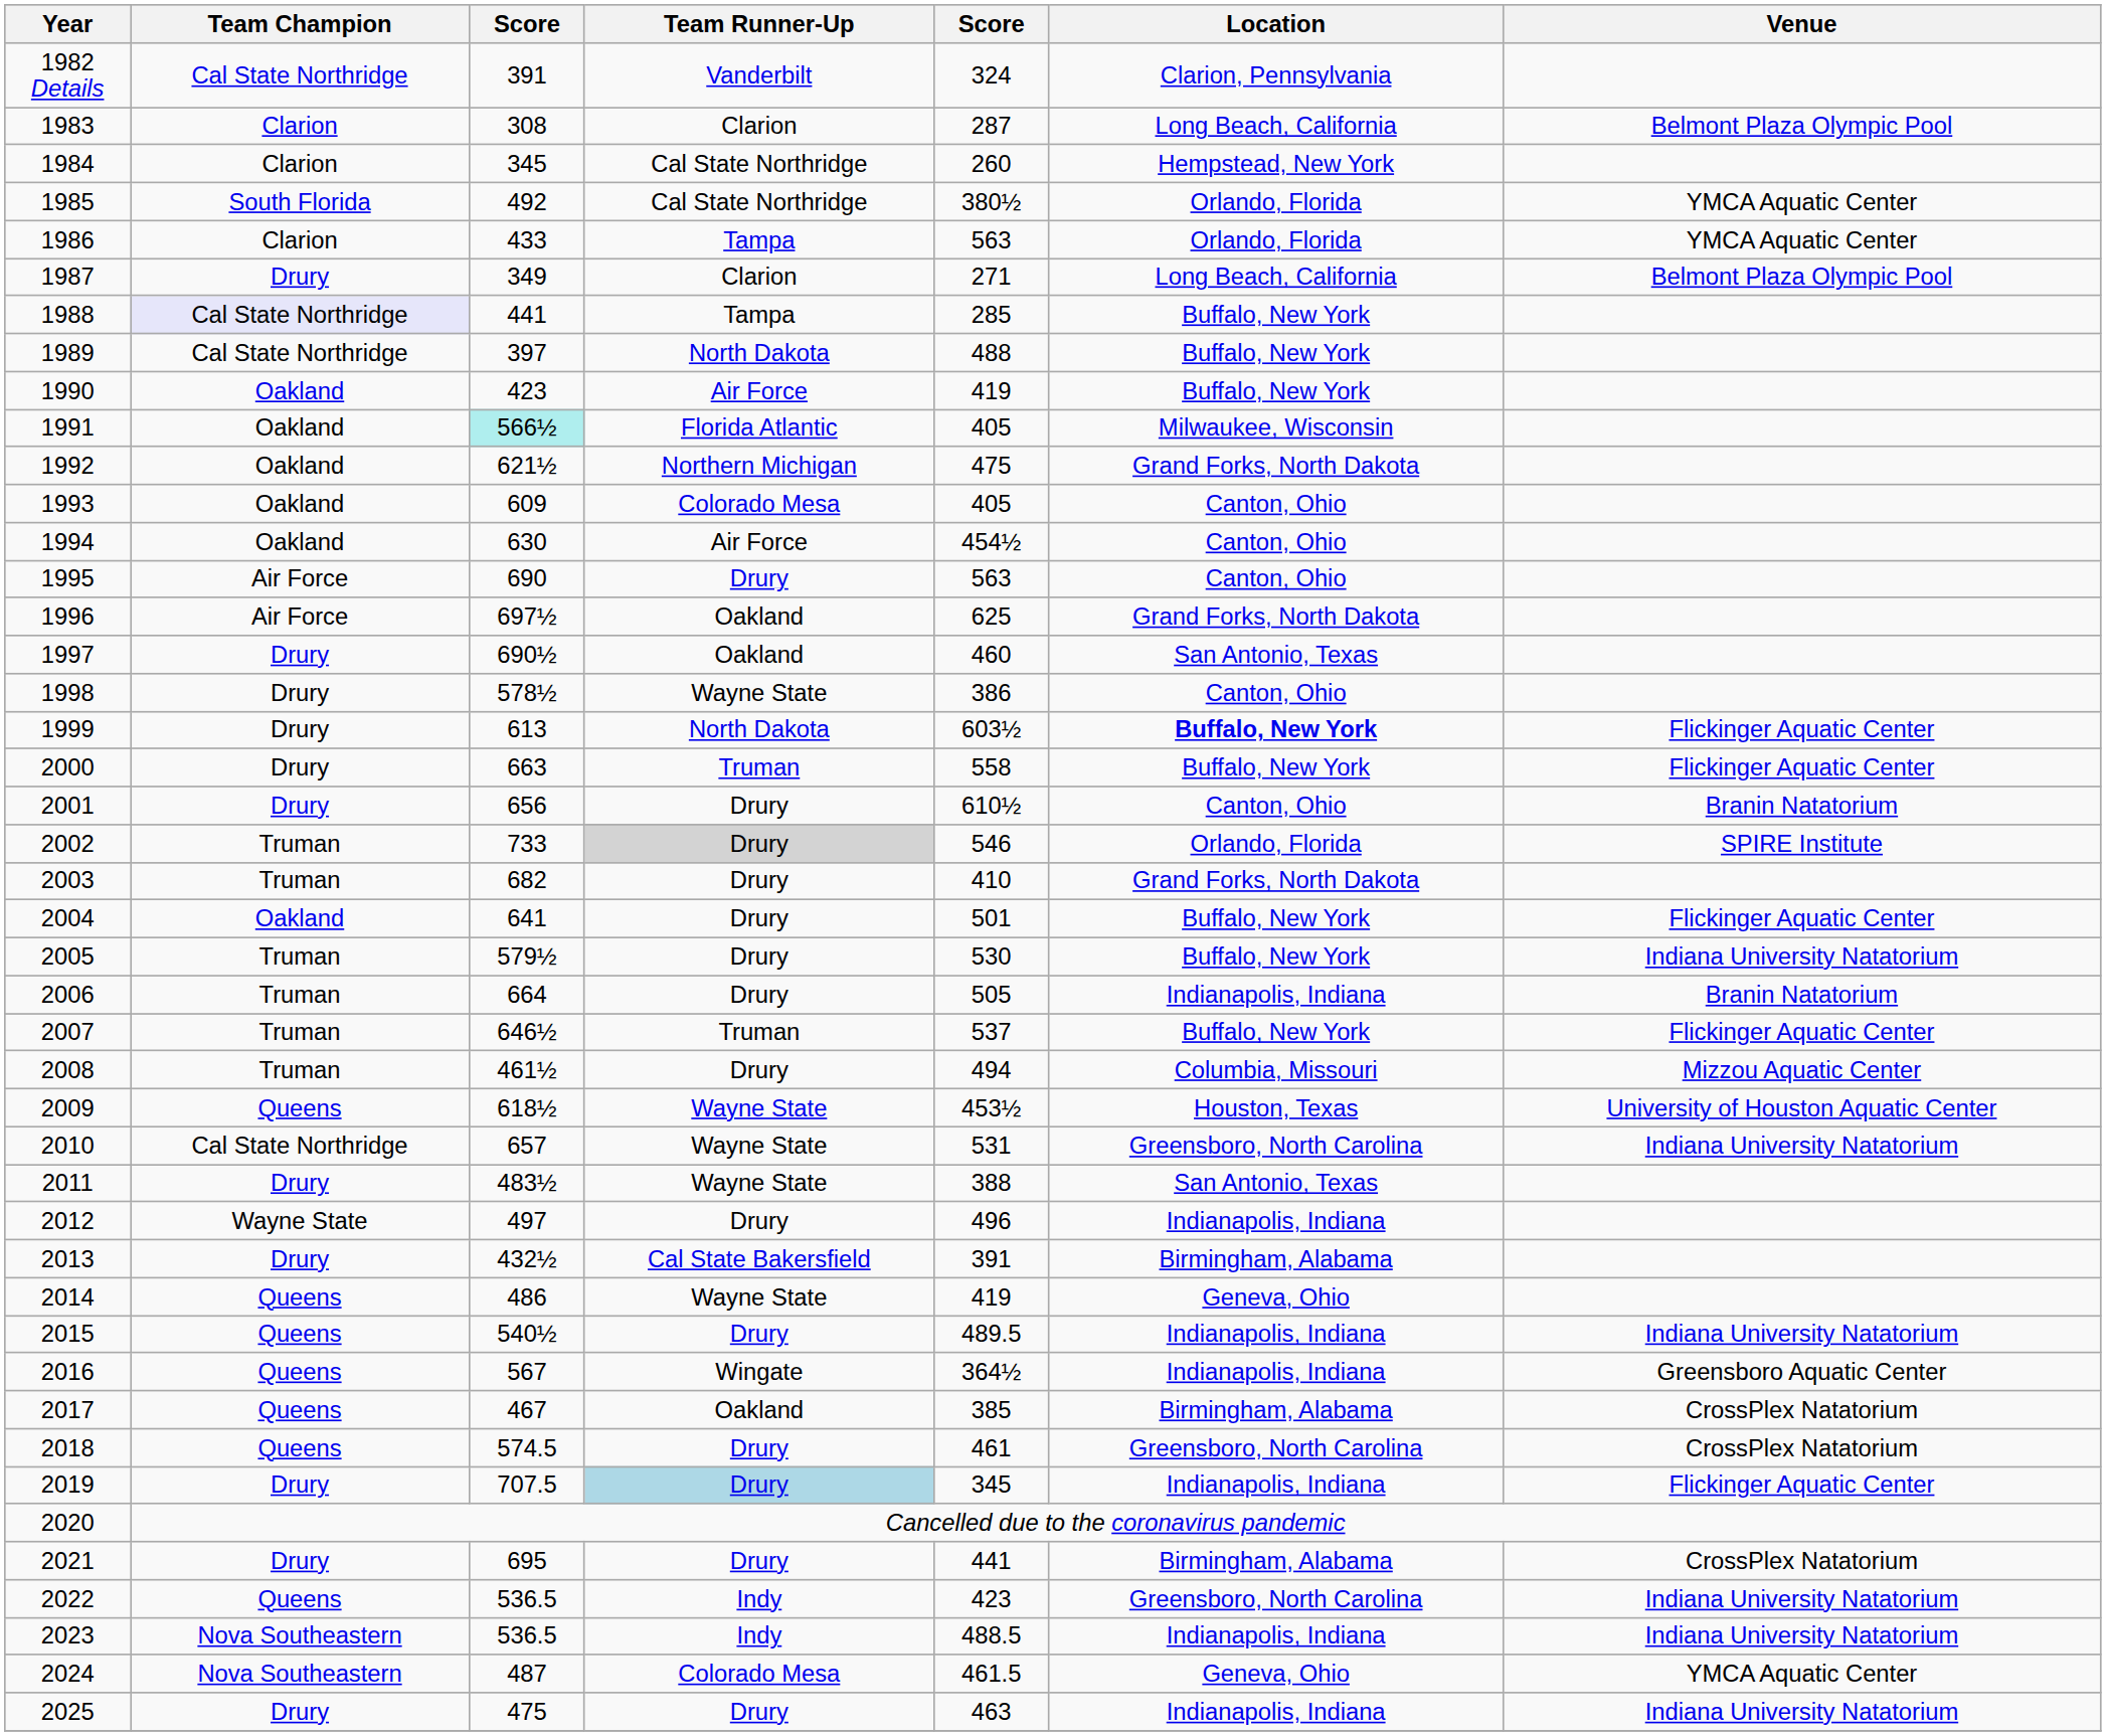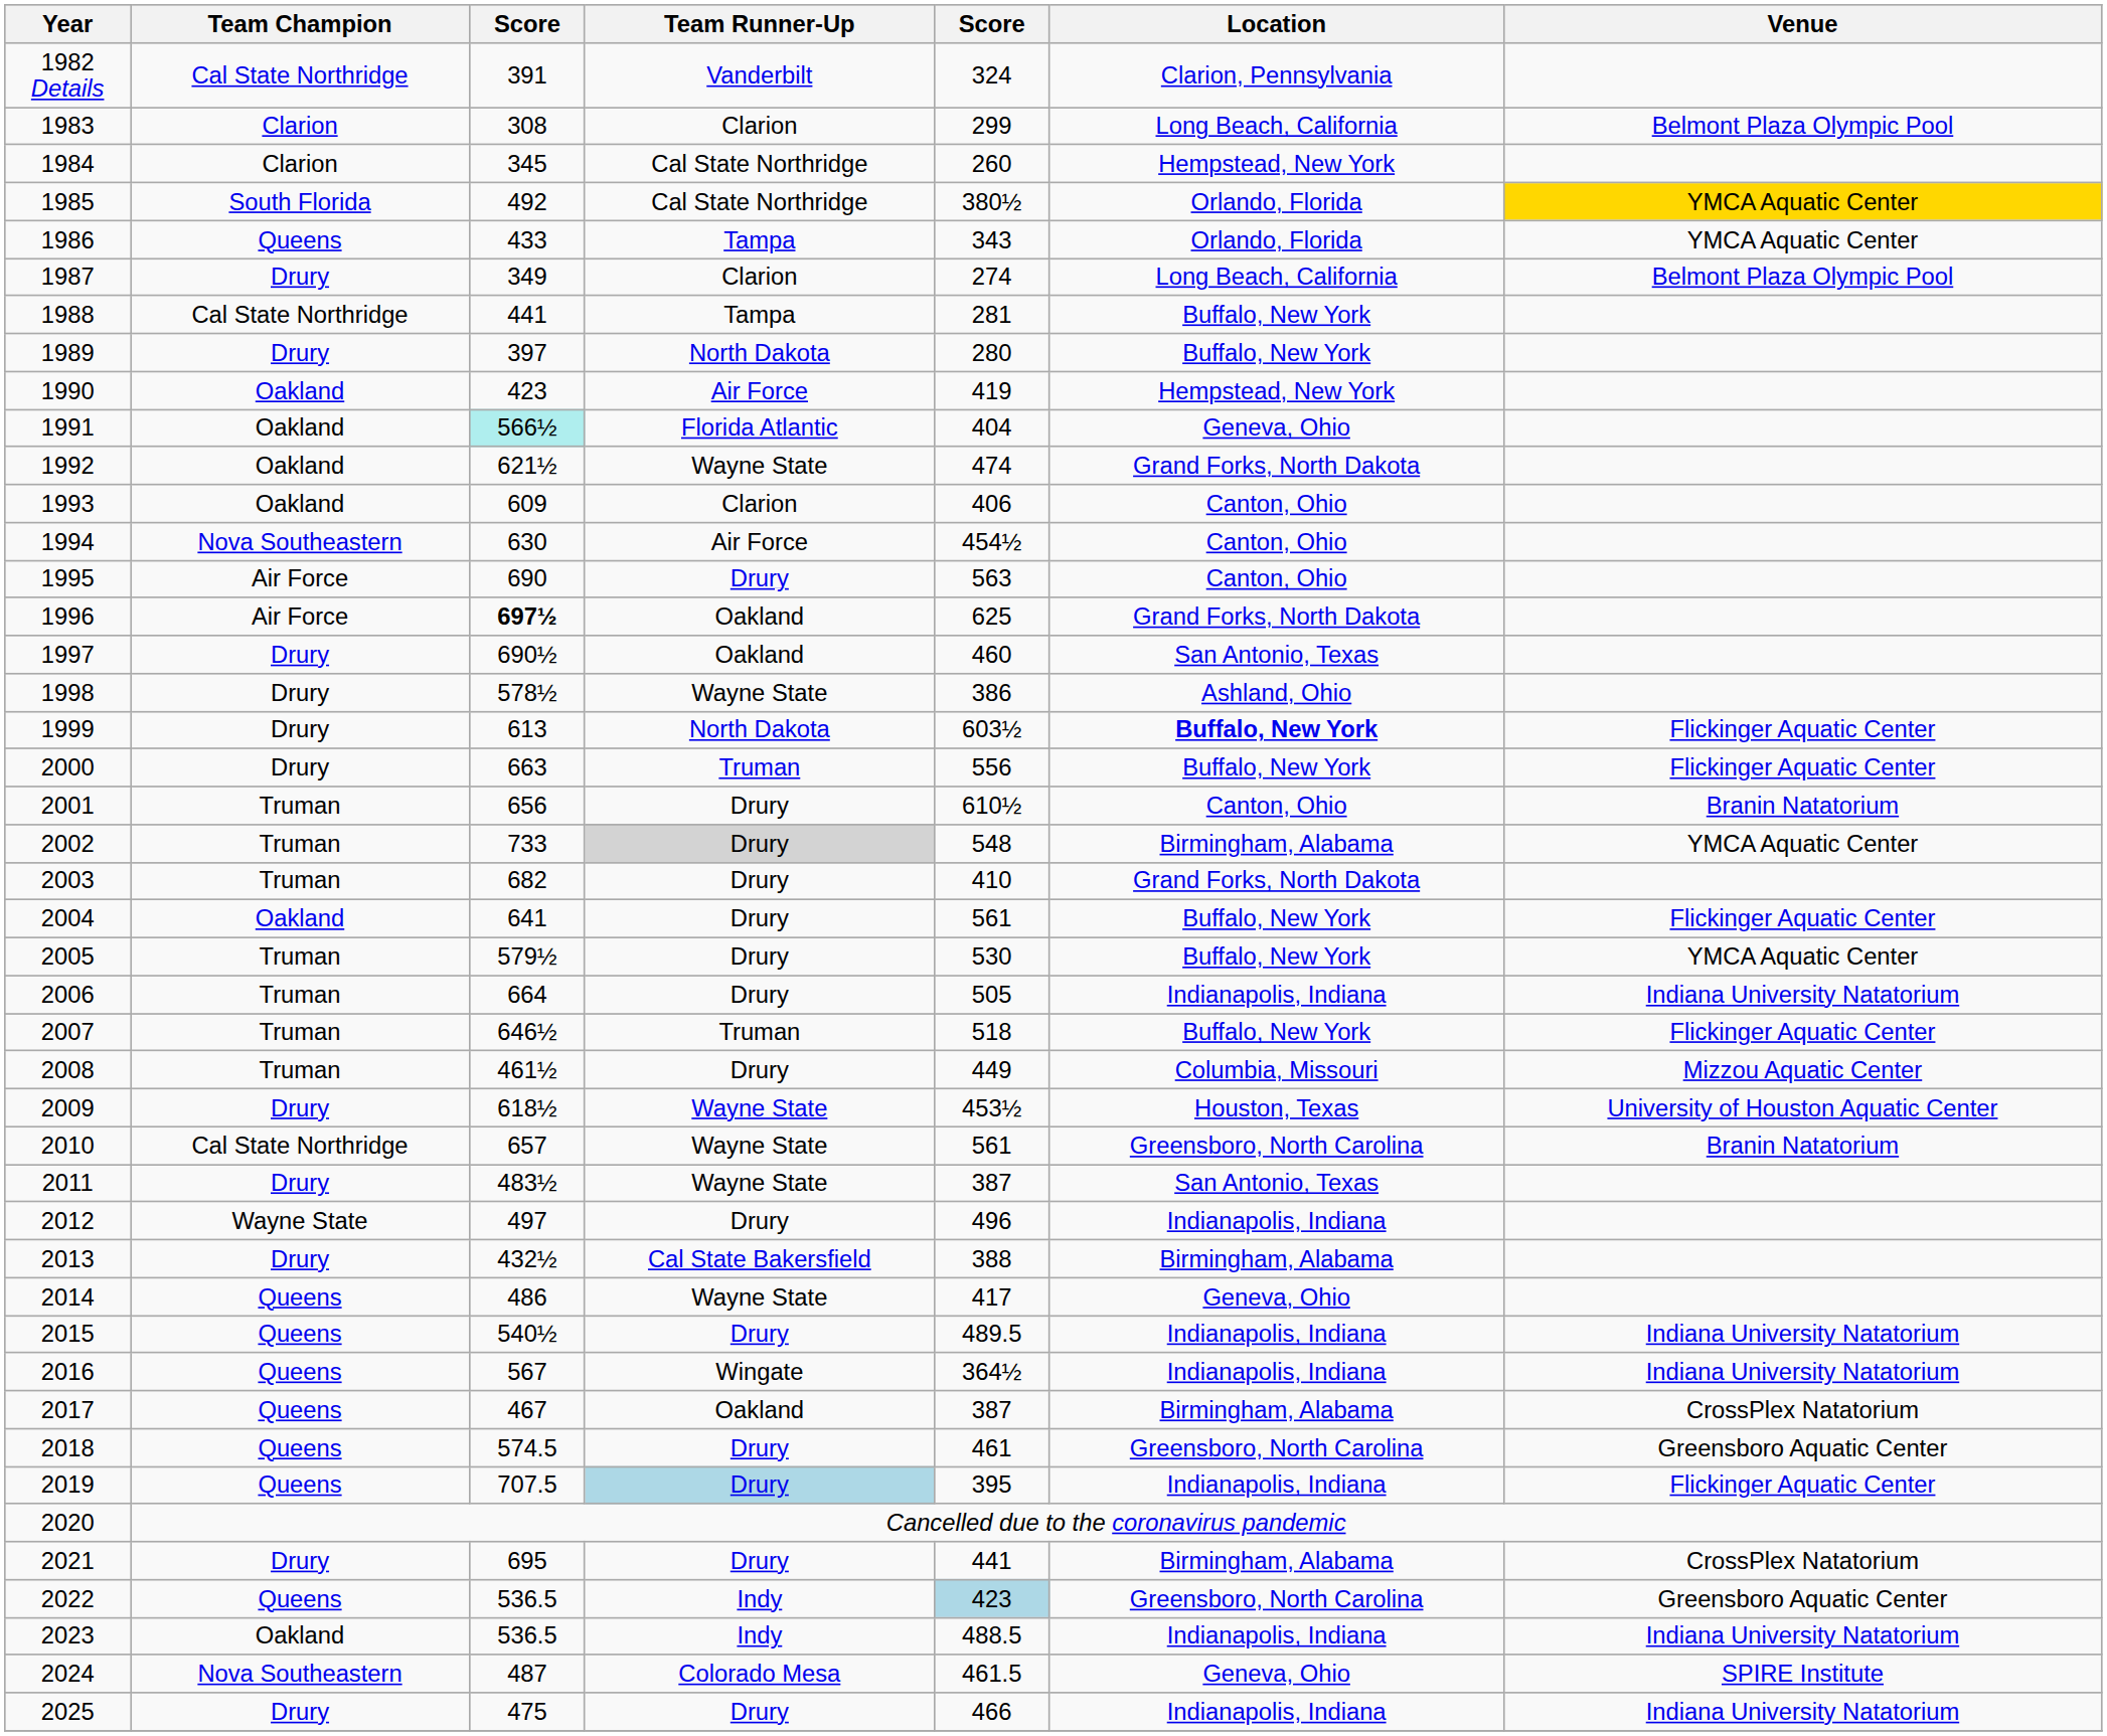1983 | column 5: 287 -> 299
1985 | Venue: no background -> gold background
1986 | Team Champion: Clarion -> Queens
1986 | column 5: 563 -> 343
1987 | column 5: 271 -> 274
1988 | Team Champion: lavender background -> no background
1988 | column 5: 285 -> 281
1989 | Team Champion: Cal State Northridge -> Drury
1989 | column 5: 488 -> 280
1990 | Location: Buffalo, New York -> Hempstead, New York
1991 | column 5: 405 -> 404
1991 | Location: Milwaukee, Wisconsin -> Geneva, Ohio
1992 | Team Runner-Up: Northern Michigan -> Wayne State
1992 | column 5: 475 -> 474
1993 | Team Runner-Up: Colorado Mesa -> Clarion
1993 | column 5: 405 -> 406
1994 | Team Champion: Oakland -> Nova Southeastern
1996 | column 3: normal -> bold
1998 | Location: Canton, Ohio -> Ashland, Ohio
2000 | column 5: 558 -> 556
2001 | Team Champion: Drury -> Truman
2002 | column 5: 546 -> 548
2002 | Location: Orlando, Florida -> Birmingham, Alabama
2002 | Venue: SPIRE Institute -> YMCA Aquatic Center
2004 | column 5: 501 -> 561
2005 | Venue: Indiana University Natatorium -> YMCA Aquatic Center
2006 | Venue: Branin Natatorium -> Indiana University Natatorium
2007 | column 5: 537 -> 518
2008 | column 5: 494 -> 449
2009 | Team Champion: Queens -> Drury
2010 | column 5: 531 -> 561
2010 | Venue: Indiana University Natatorium -> Branin Natatorium
2011 | column 5: 388 -> 387
2013 | column 5: 391 -> 388
2014 | column 5: 419 -> 417
2016 | Venue: Greensboro Aquatic Center -> Indiana University Natatorium
2017 | column 5: 385 -> 387
2018 | Venue: CrossPlex Natatorium -> Greensboro Aquatic Center
2019 | Team Champion: Drury -> Queens
2019 | column 5: 345 -> 395
2022 | column 5: no background -> lightblue background
2022 | Venue: Indiana University Natatorium -> Greensboro Aquatic Center
2023 | Team Champion: Nova Southeastern -> Oakland
2024 | Venue: YMCA Aquatic Center -> SPIRE Institute
2025 | column 5: 463 -> 466
